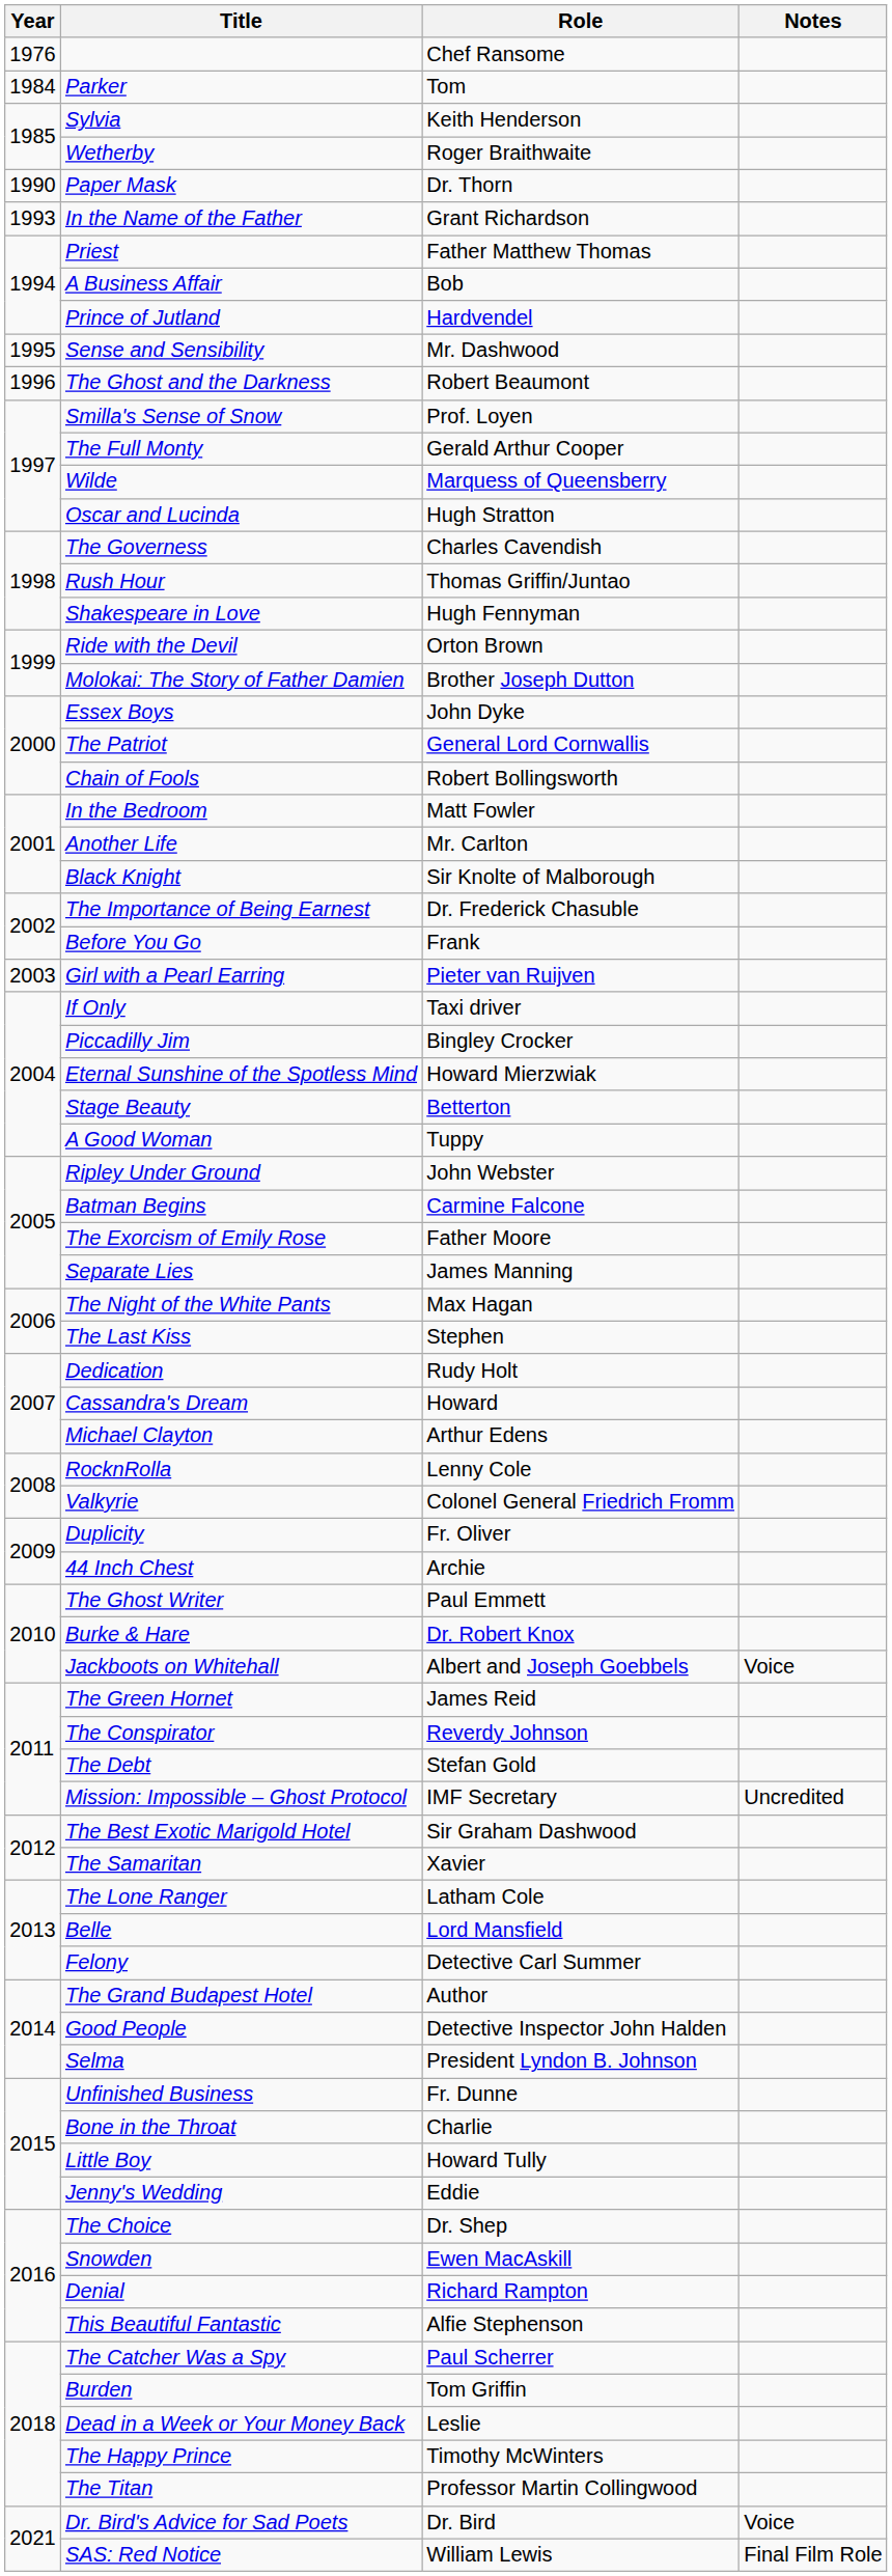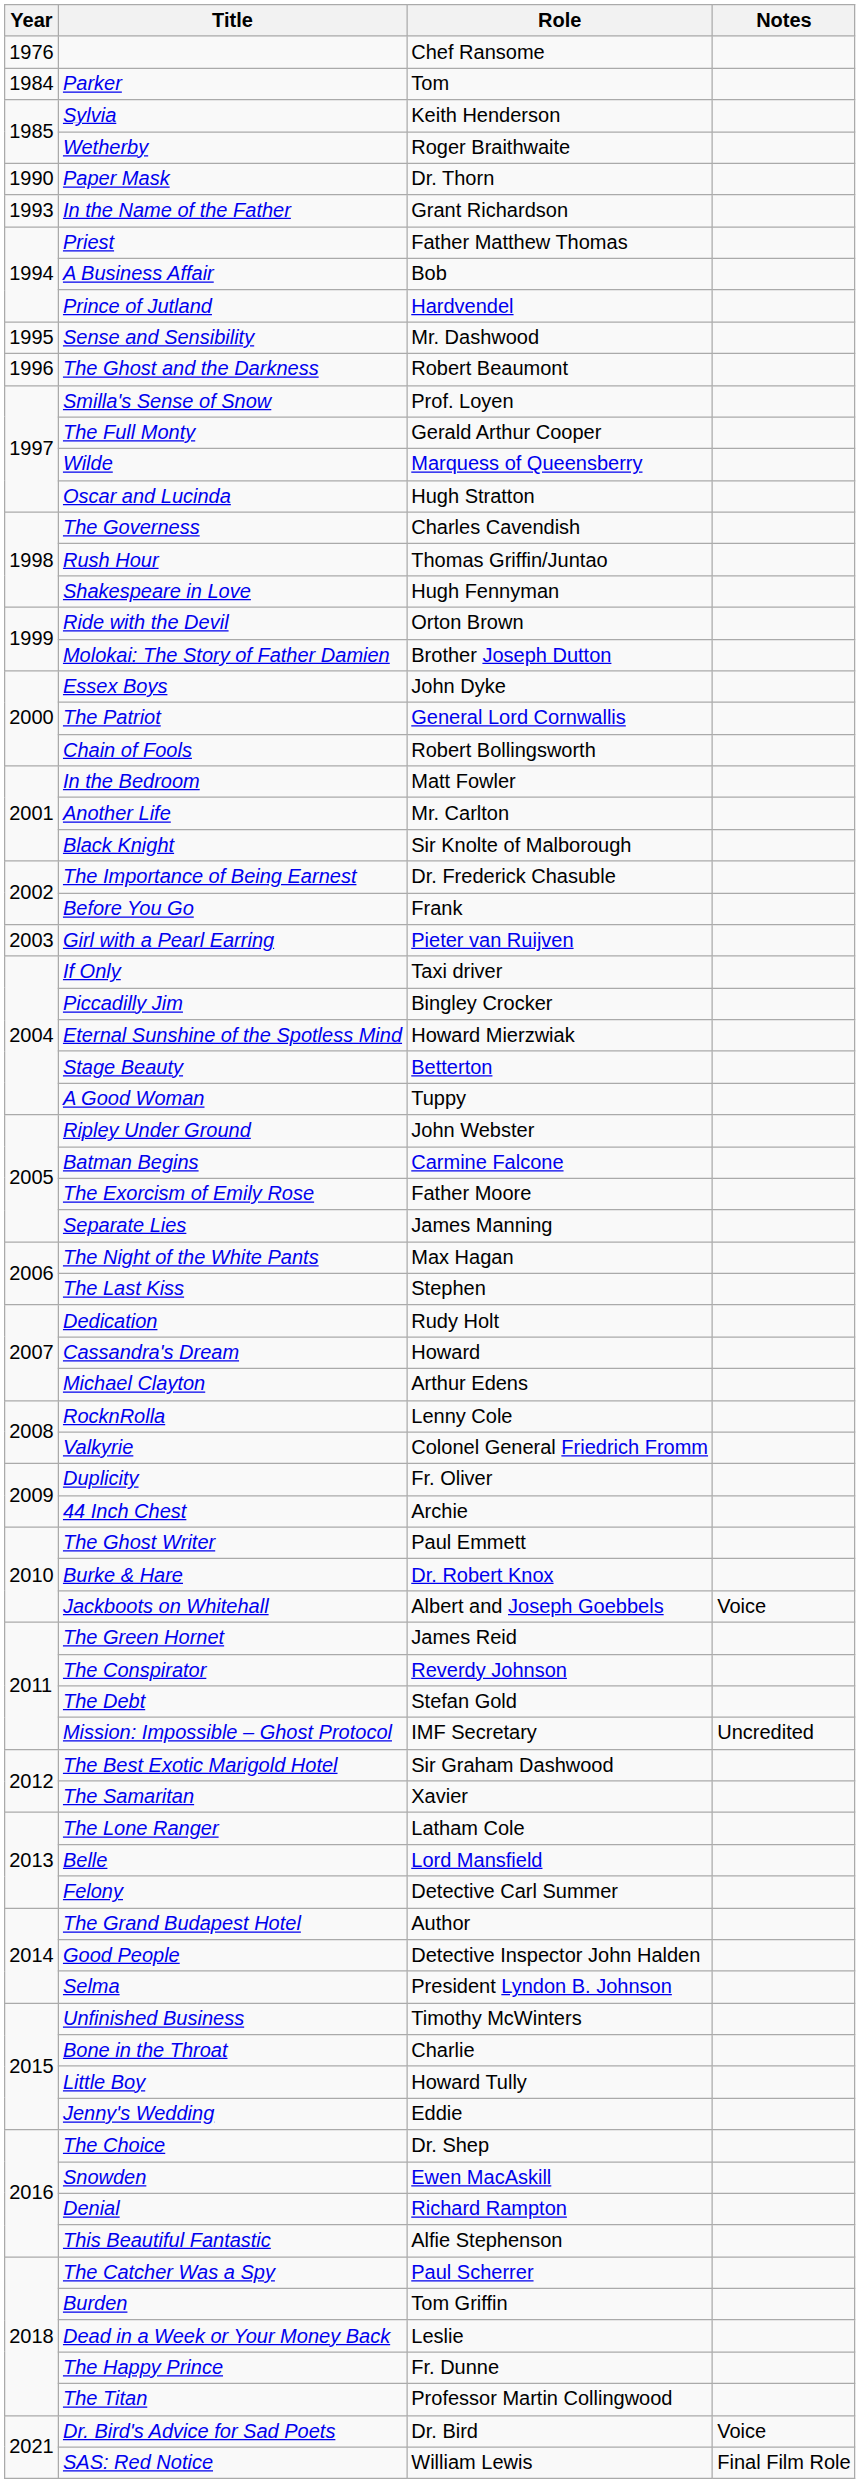Unfinished Business | Role: Fr. Dunne -> Timothy McWinters
The Happy Prince | Role: Timothy McWinters -> Fr. Dunne
